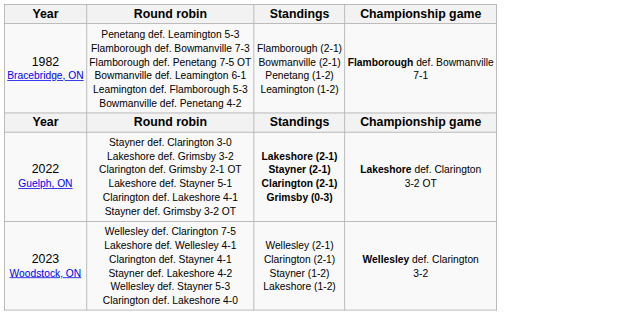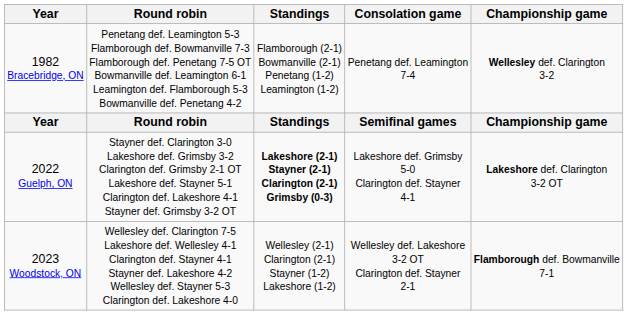+ column: Consolation game | Penetang def. Leamington 7-4 | Semifinal games | Lakeshore def. Grimsby 5-0 Clarington def. Stayner 4-1 | Wellesley def. Lakeshore 3-2 OT Clarington def. Stayner 2-1
1982 Bracebridge, ON | Championship game: Flamborough def. Bowmanville 7-1 -> Wellesley def. Clarington 3-2
2023 Woodstock, ON | Championship game: Wellesley def. Clarington 3-2 -> Flamborough def. Bowmanville 7-1
